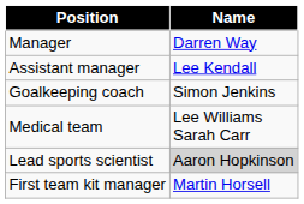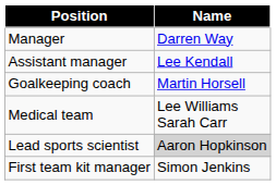Goalkeeping coach | Name: Simon Jenkins -> Martin Horsell
First team kit manager | Name: Martin Horsell -> Simon Jenkins
